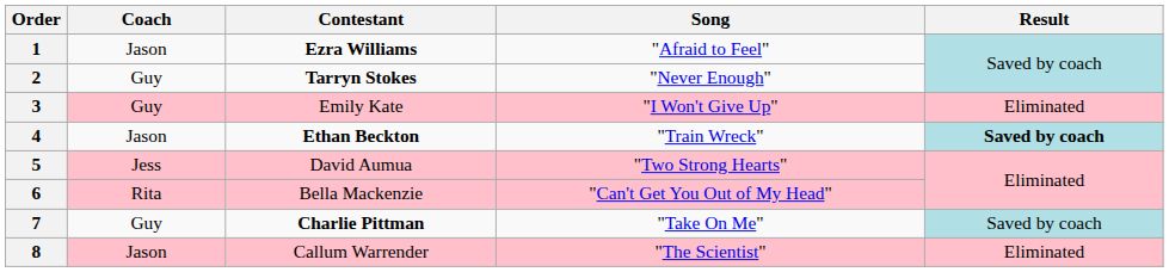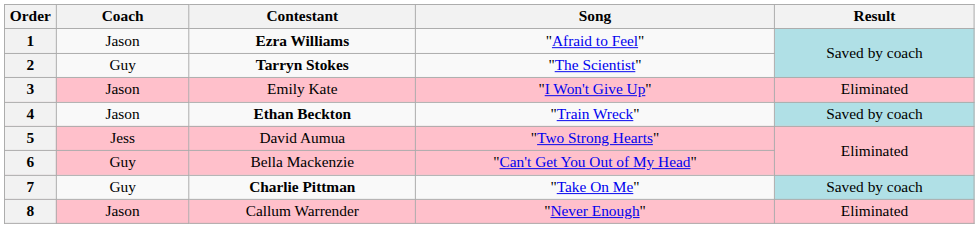2 | Song: "Never Enough" -> "The Scientist"
3 | Coach: Guy -> Jason
4 | Result: bold -> normal
6 | Coach: Rita -> Guy
8 | Song: "The Scientist" -> "Never Enough"
